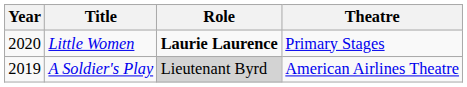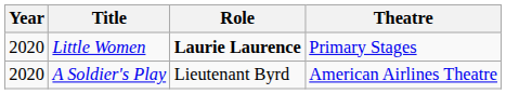A Soldier's Play | Year: 2019 -> 2020
A Soldier's Play | Role: lightgrey background -> no background
